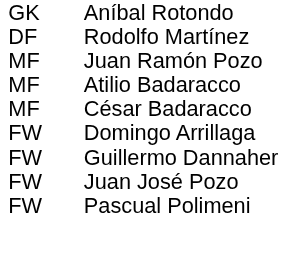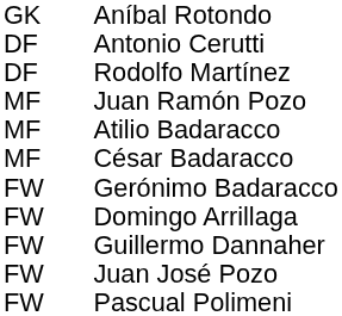+ row: DF | Antonio Cerutti
+ row: FW | Gerónimo Badaracco
